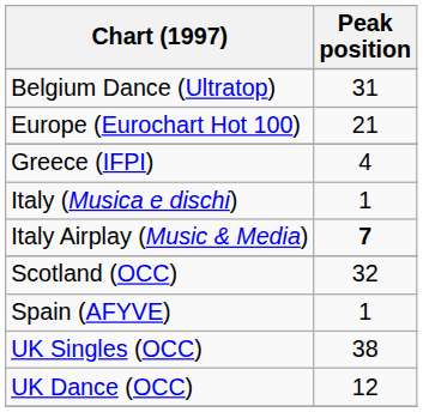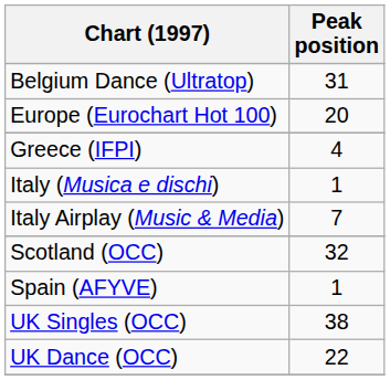Europe (Eurochart Hot 100) | Peak position: 21 -> 20
Italy Airplay (Music & Media) | Peak position: bold -> normal
UK Dance (OCC) | Peak position: 12 -> 22
